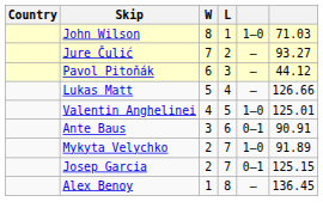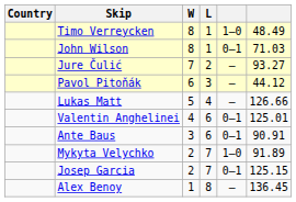+ row: Timo Verreycken | 8 | 1 | 1–0 | 48.49
John Wilson | column 5: 1–0 -> 0–1
Valentin Anghelinei | L: 5 -> 6
Valentin Anghelinei | column 5: 1–0 -> 0–1
